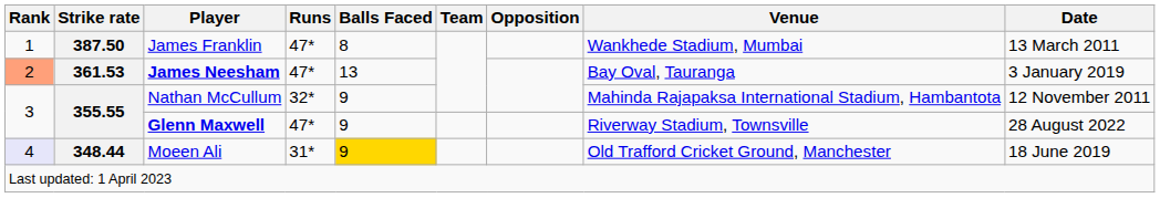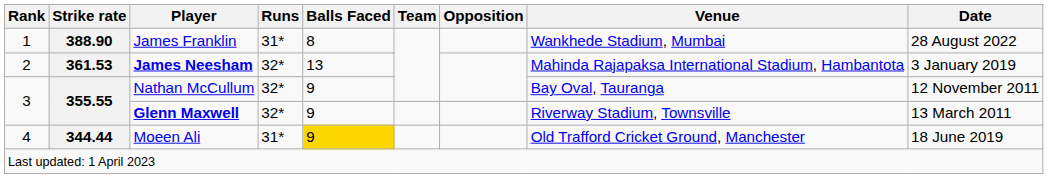James Franklin | Strike rate: 387.50 -> 388.90
James Franklin | Runs: 47* -> 31*
James Franklin | Date: 13 March 2011 -> 28 August 2022
James Neesham | Rank: lightsalmon background -> no background
James Neesham | Runs: 47* -> 32*
James Neesham | Venue: Bay Oval, Tauranga -> Mahinda Rajapaksa International Stadium, Hambantota
Nathan McCullum | Venue: Mahinda Rajapaksa International Stadium, Hambantota -> Bay Oval, Tauranga
Glenn Maxwell | Runs: 47* -> 32*
Glenn Maxwell | Date: 28 August 2022 -> 13 March 2011
Moeen Ali | Rank: lavender background -> no background
Moeen Ali | Strike rate: 348.44 -> 344.44
